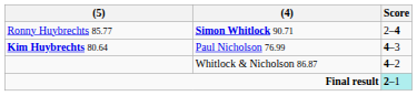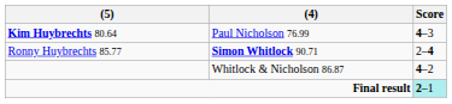rows swapped: Ronny Huybrechts 85.77 <-> Kim Huybrechts 80.64
